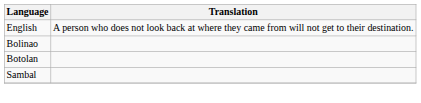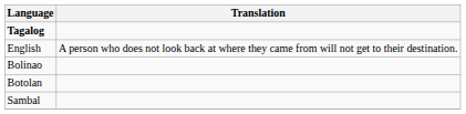+ row: Tagalog
